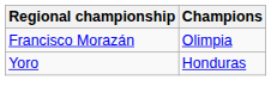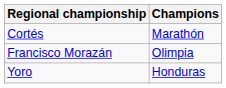+ row: Cortés | Marathón
